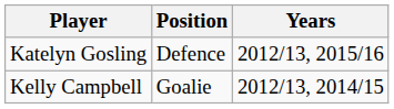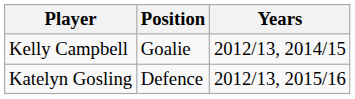rows swapped: Kelly Campbell <-> Katelyn Gosling
